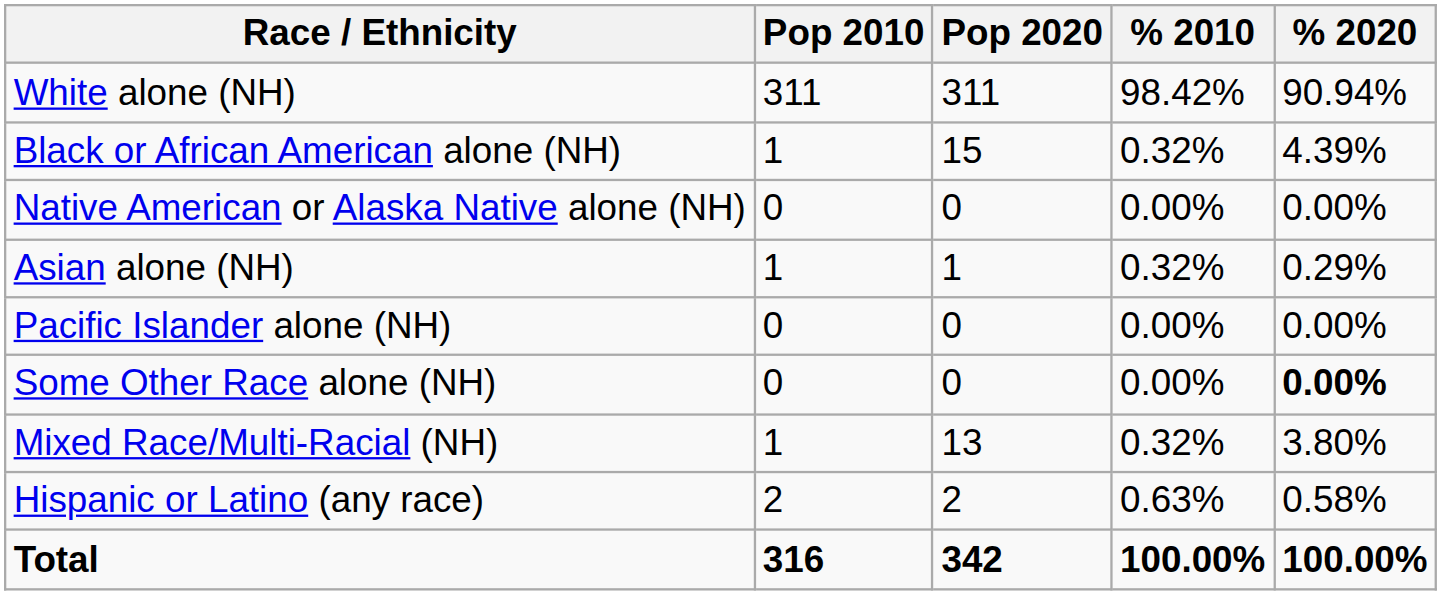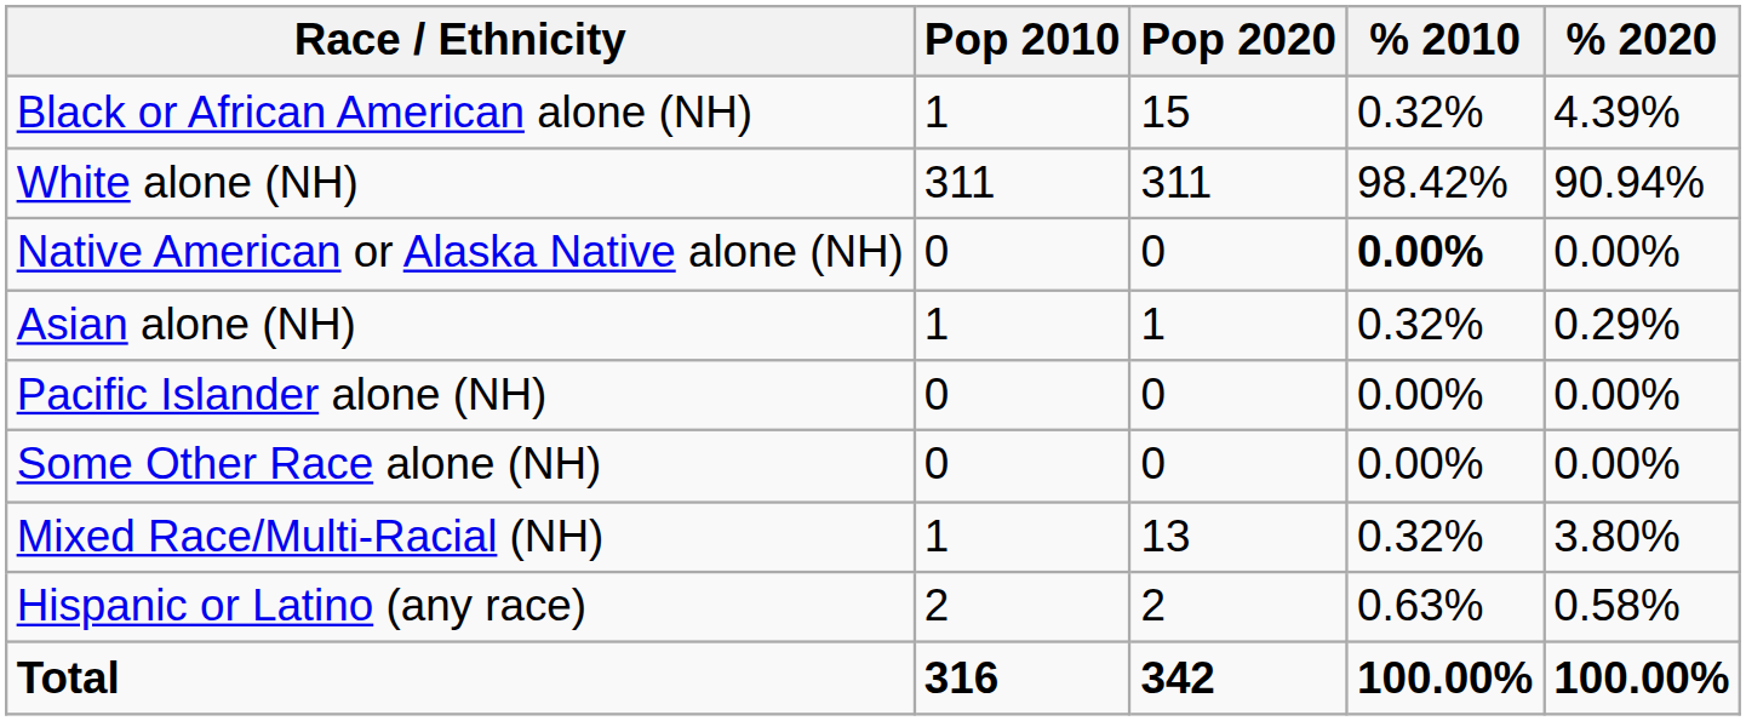rows swapped: White alone (NH) <-> Black or African American alone (NH)
Native American or Alaska Native alone (NH) | % 2010: normal -> bold
Some Other Race alone (NH) | % 2020: bold -> normal
